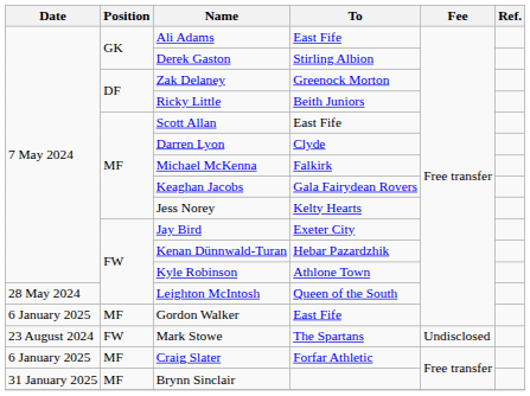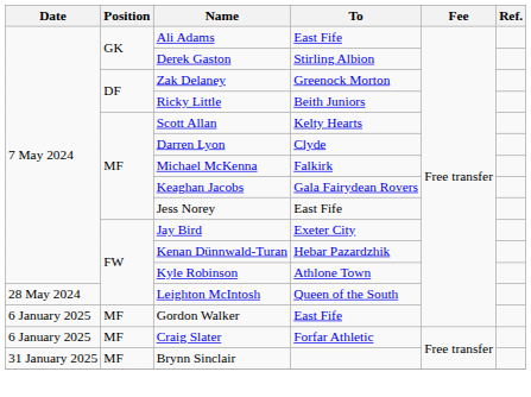Scott Allan | To: East Fife -> Kelty Hearts
Jess Norey | To: Kelty Hearts -> East Fife
- row: 23 August 2024 | FW | Mark Stowe | The Spartans | Undisclosed
